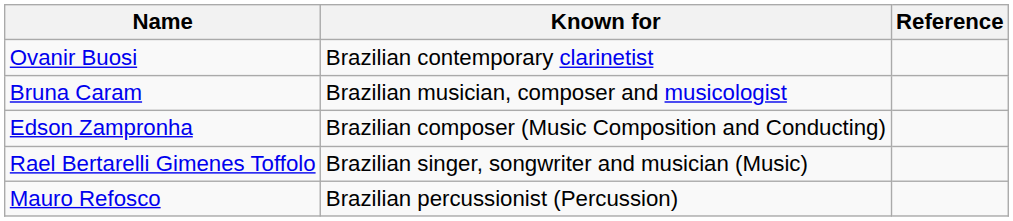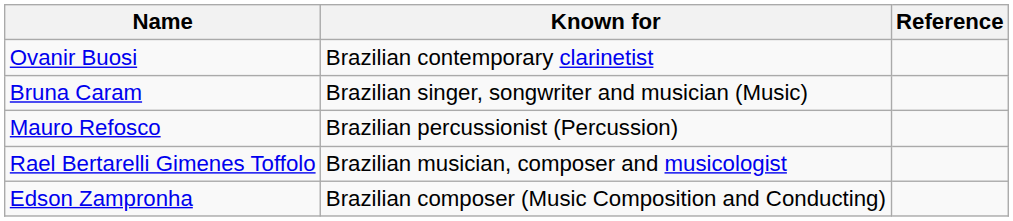Bruna Caram | Known for: Brazilian musician, composer and musicologist -> Brazilian singer, songwriter and musician (Music)
rows swapped: Mauro Refosco <-> Edson Zampronha
Rael Bertarelli Gimenes Toffolo | Known for: Brazilian singer, songwriter and musician (Music) -> Brazilian musician, composer and musicologist
